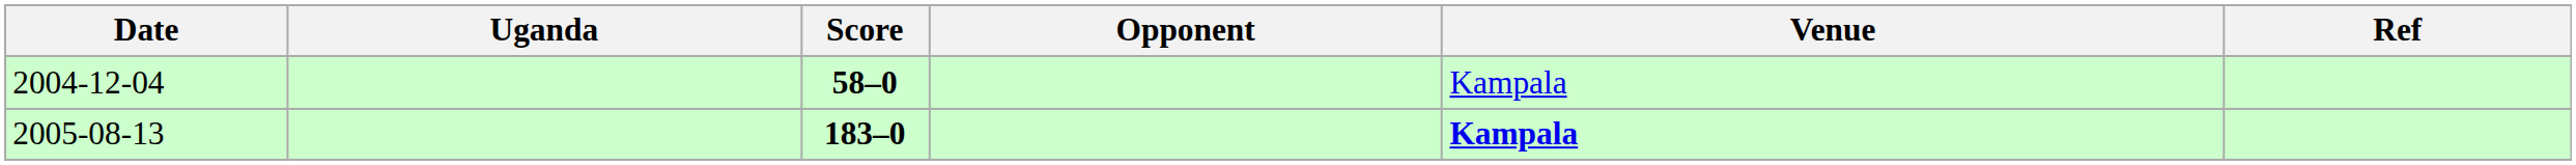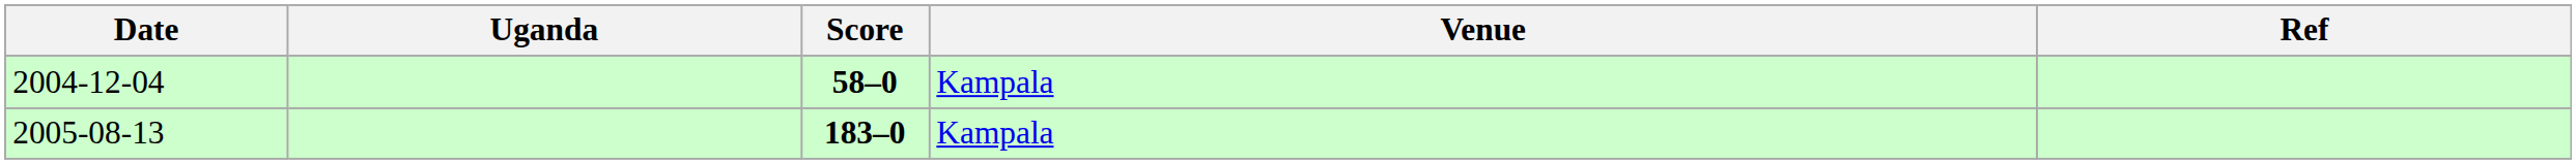- column: Opponent
2005-08-13 | Venue: bold -> normal
